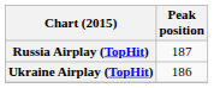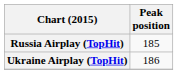Russia Airplay (TopHit) | Peak position: 187 -> 185
